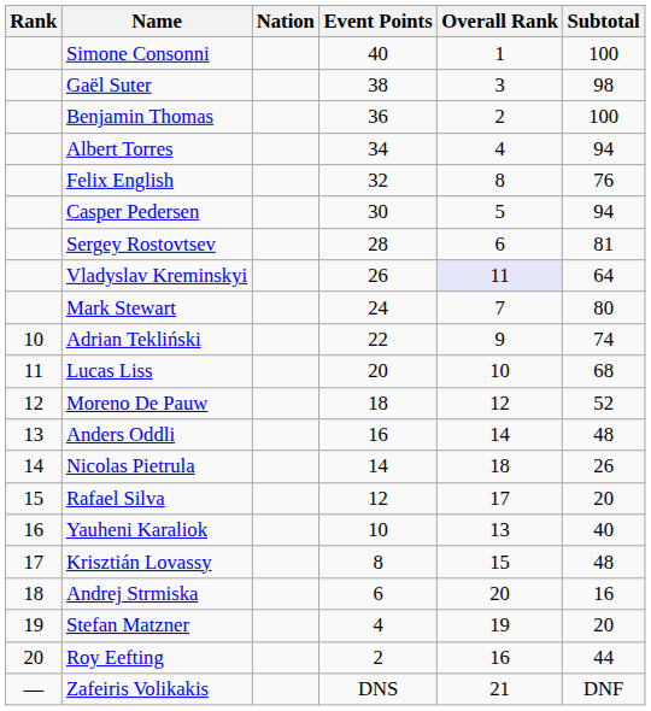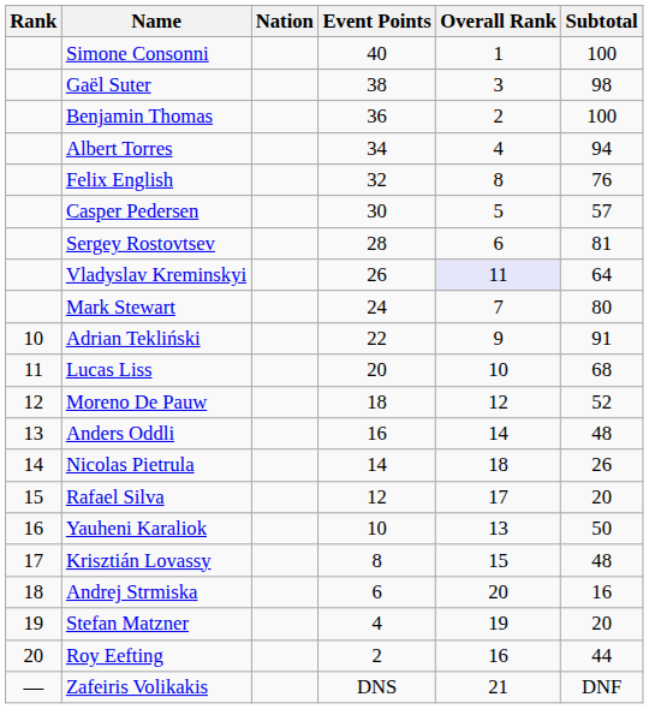Casper Pedersen | Subtotal: 94 -> 57
Adrian Tekliński | Subtotal: 74 -> 91
Yauheni Karaliok | Subtotal: 40 -> 50
